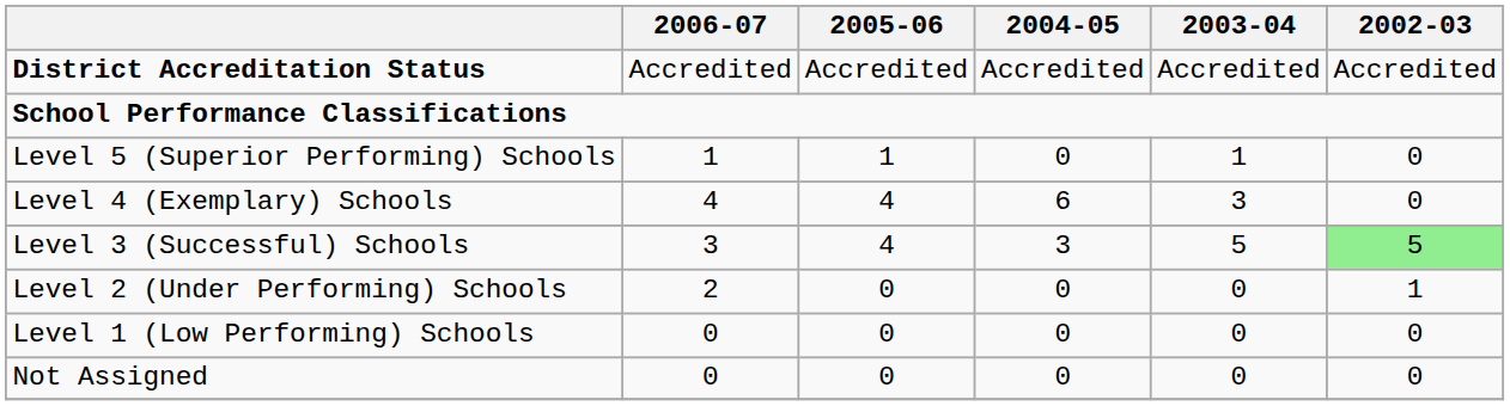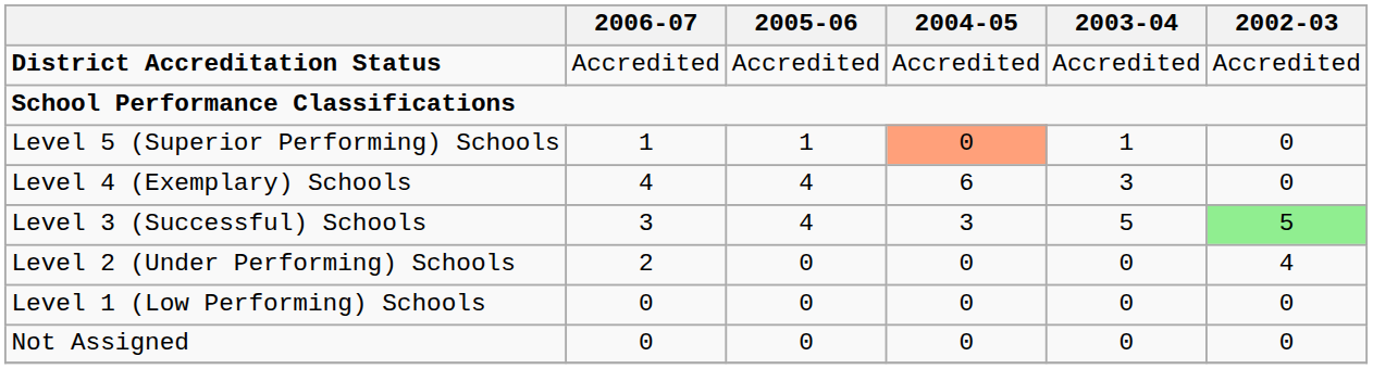Level 5 (Superior Performing) Schools | 2004-05: no background -> lightsalmon background
Level 2 (Under Performing) Schools | 2002-03: 1 -> 4
